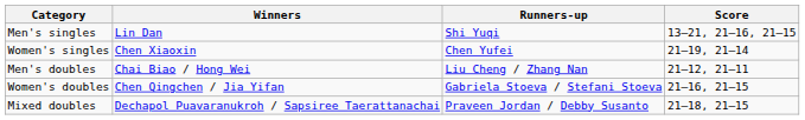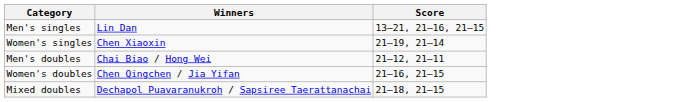- column: Runners-up | Shi Yuqi | Chen Yufei | Liu Cheng / Zhang Nan | Gabriela Stoeva / Stefani Stoeva | Praveen Jordan / Debby Susanto
